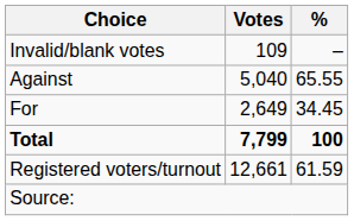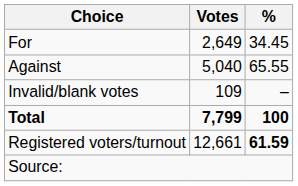rows swapped: For <-> Invalid/blank votes
Registered voters/turnout | %: normal -> bold
